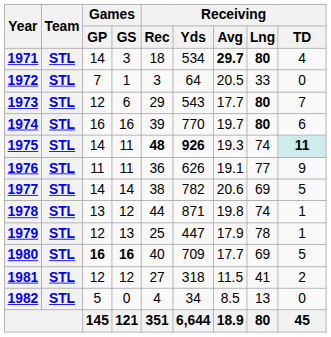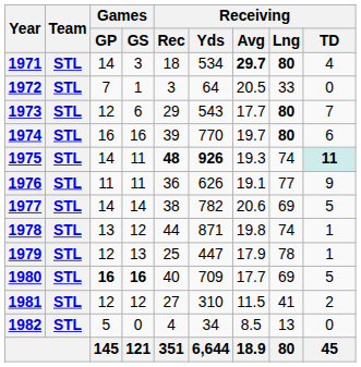1981 | Receiving / Yds: 318 -> 310
